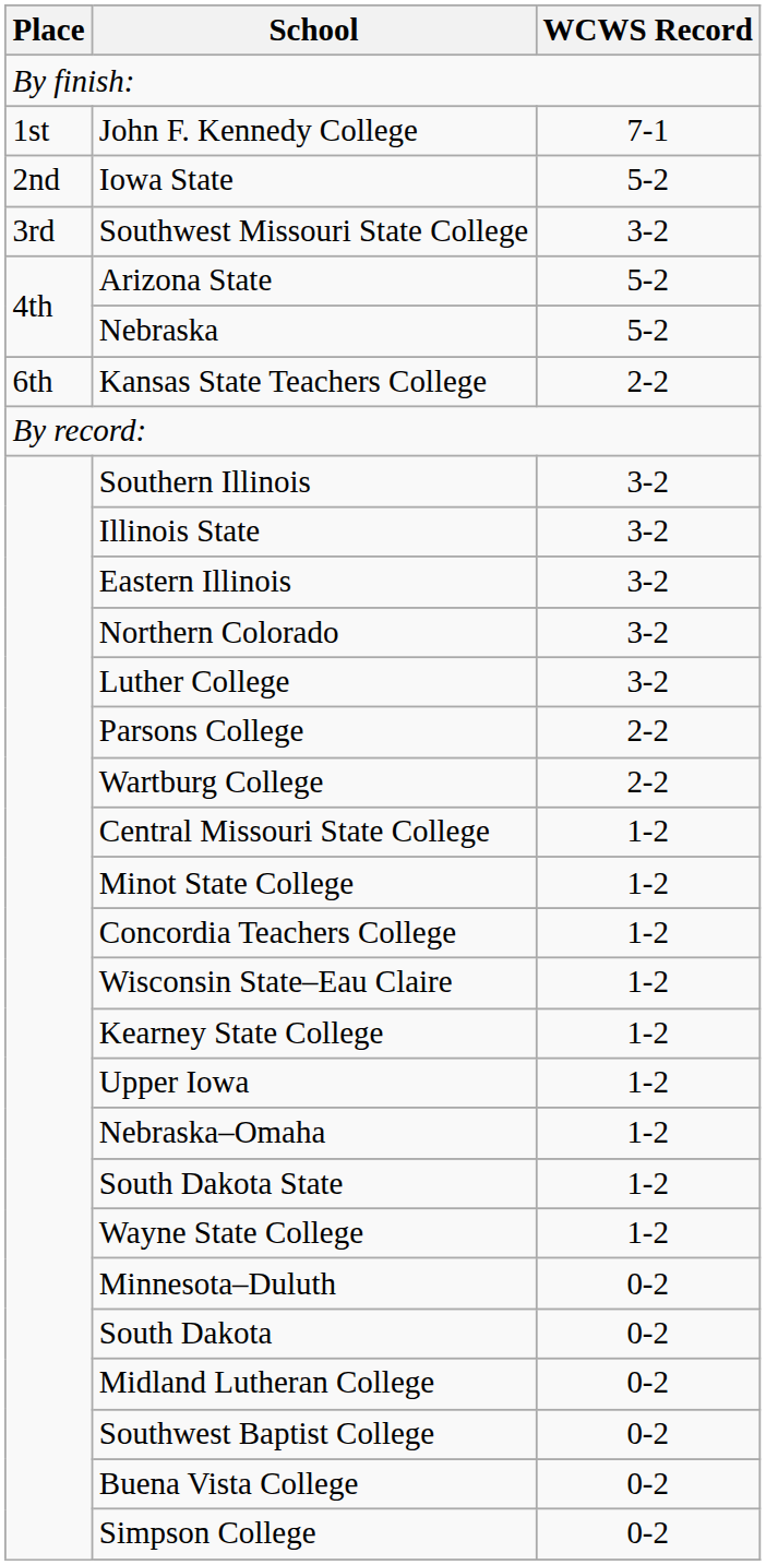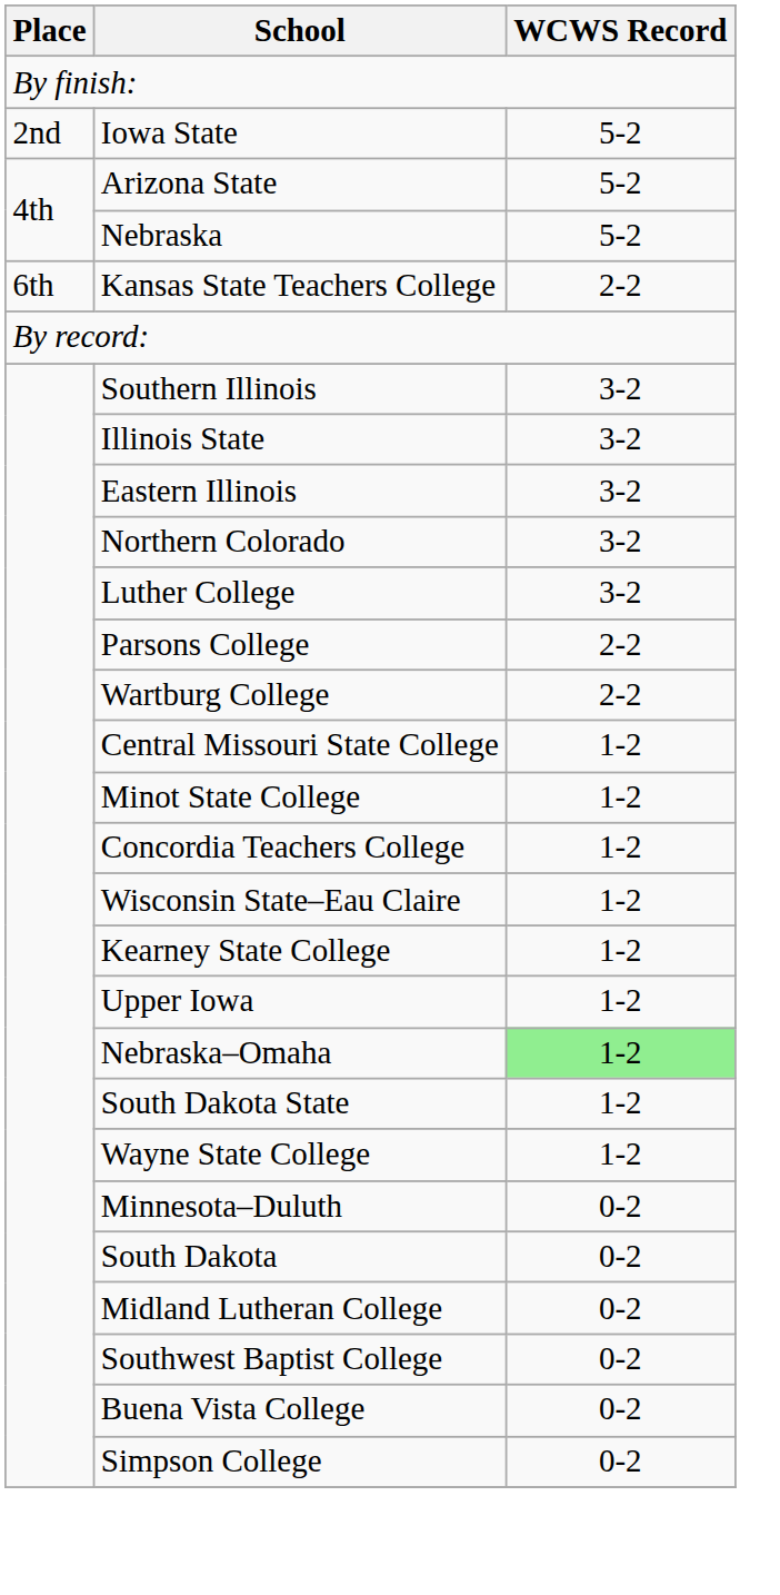- row: 1st | John F. Kennedy College | 7-1
- row: 3rd | Southwest Missouri State College | 3-2
Nebraska–Omaha | WCWS Record: no background -> lightgreen background
